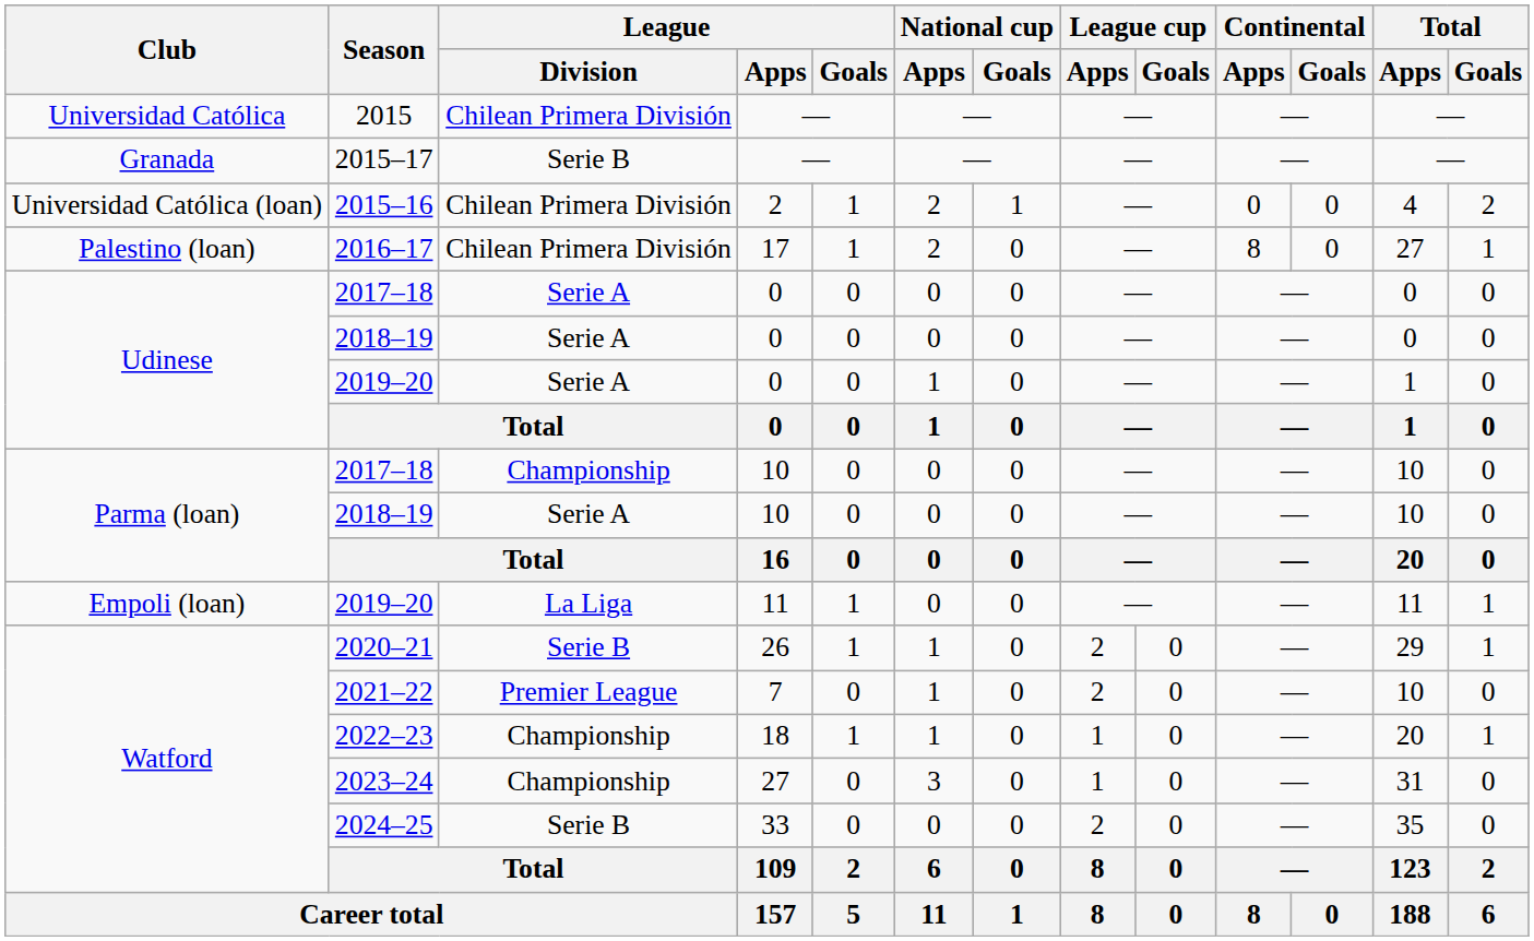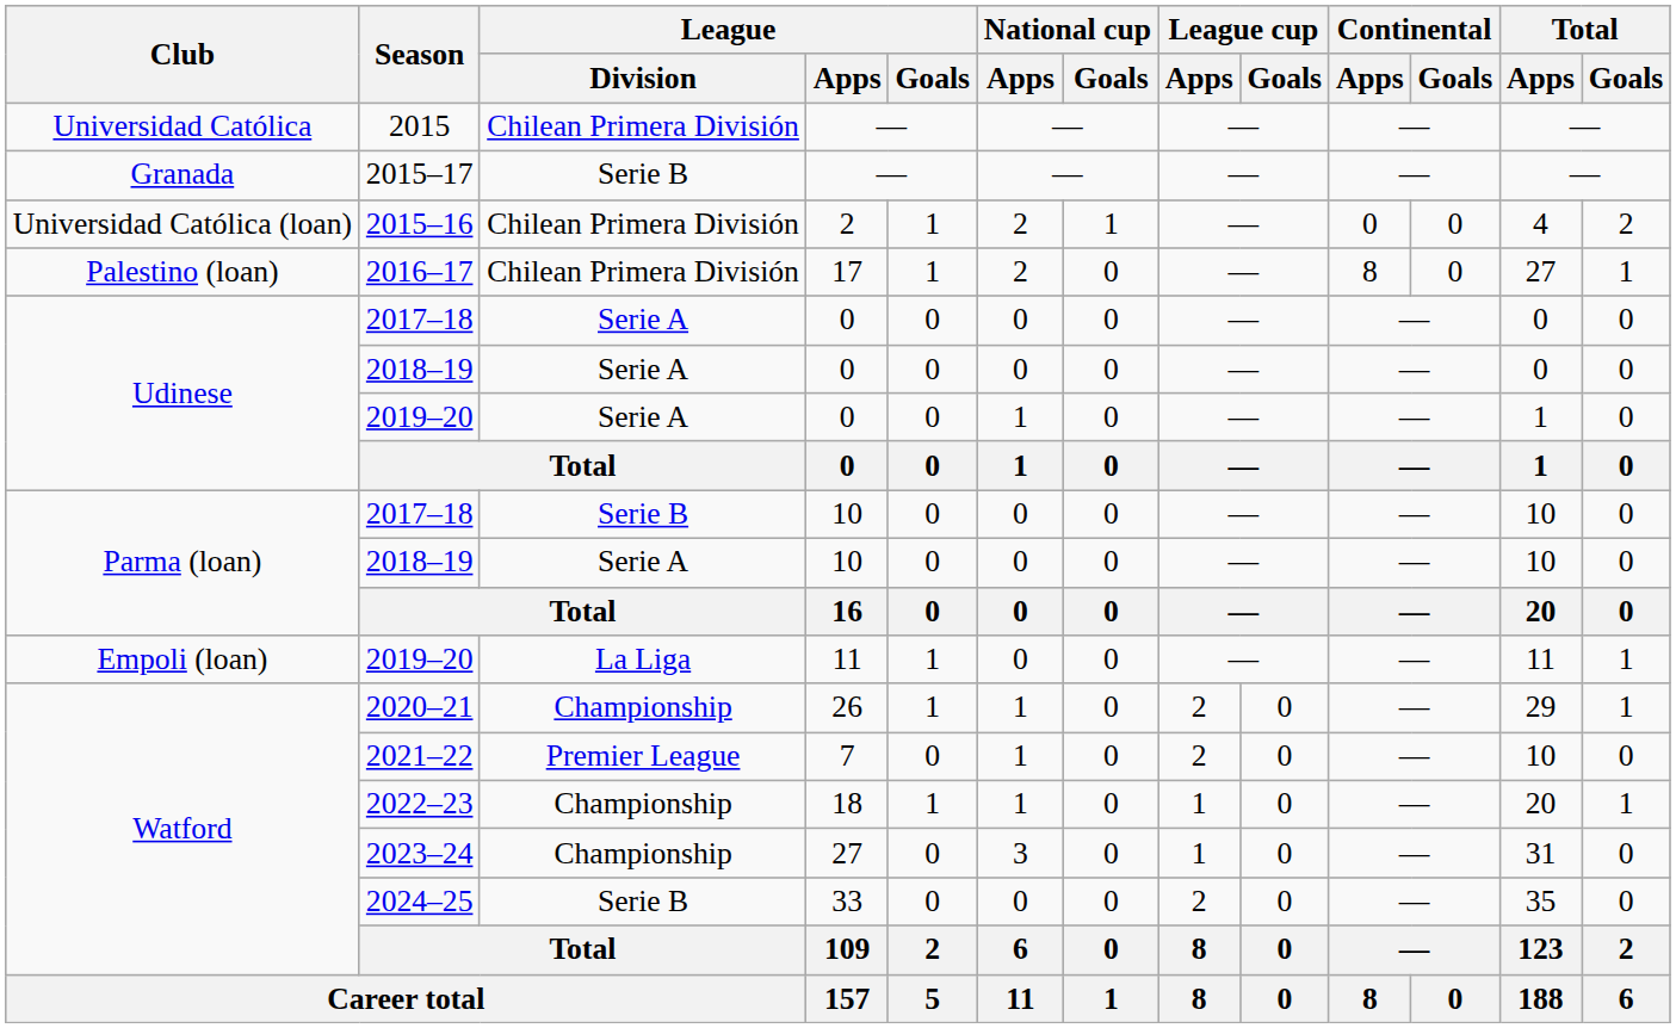2017–18 / 10 | League / Division: Championship -> Serie B
2020–21 | League / Division: Serie B -> Championship
